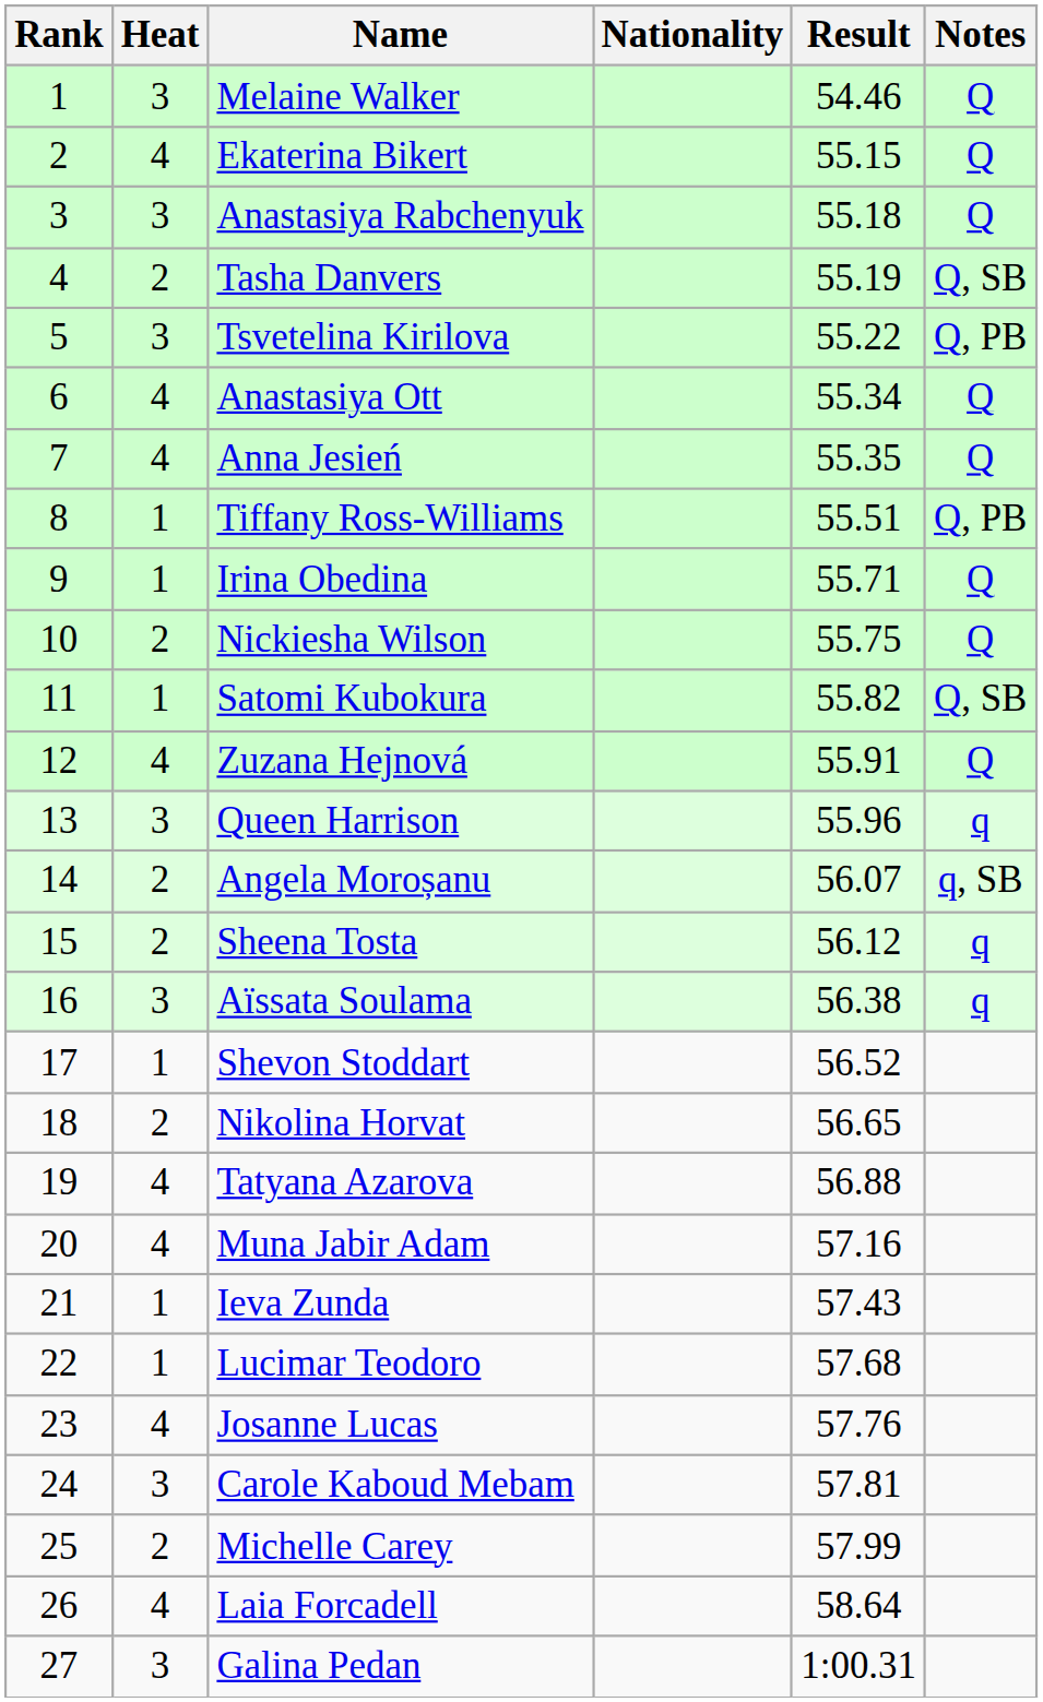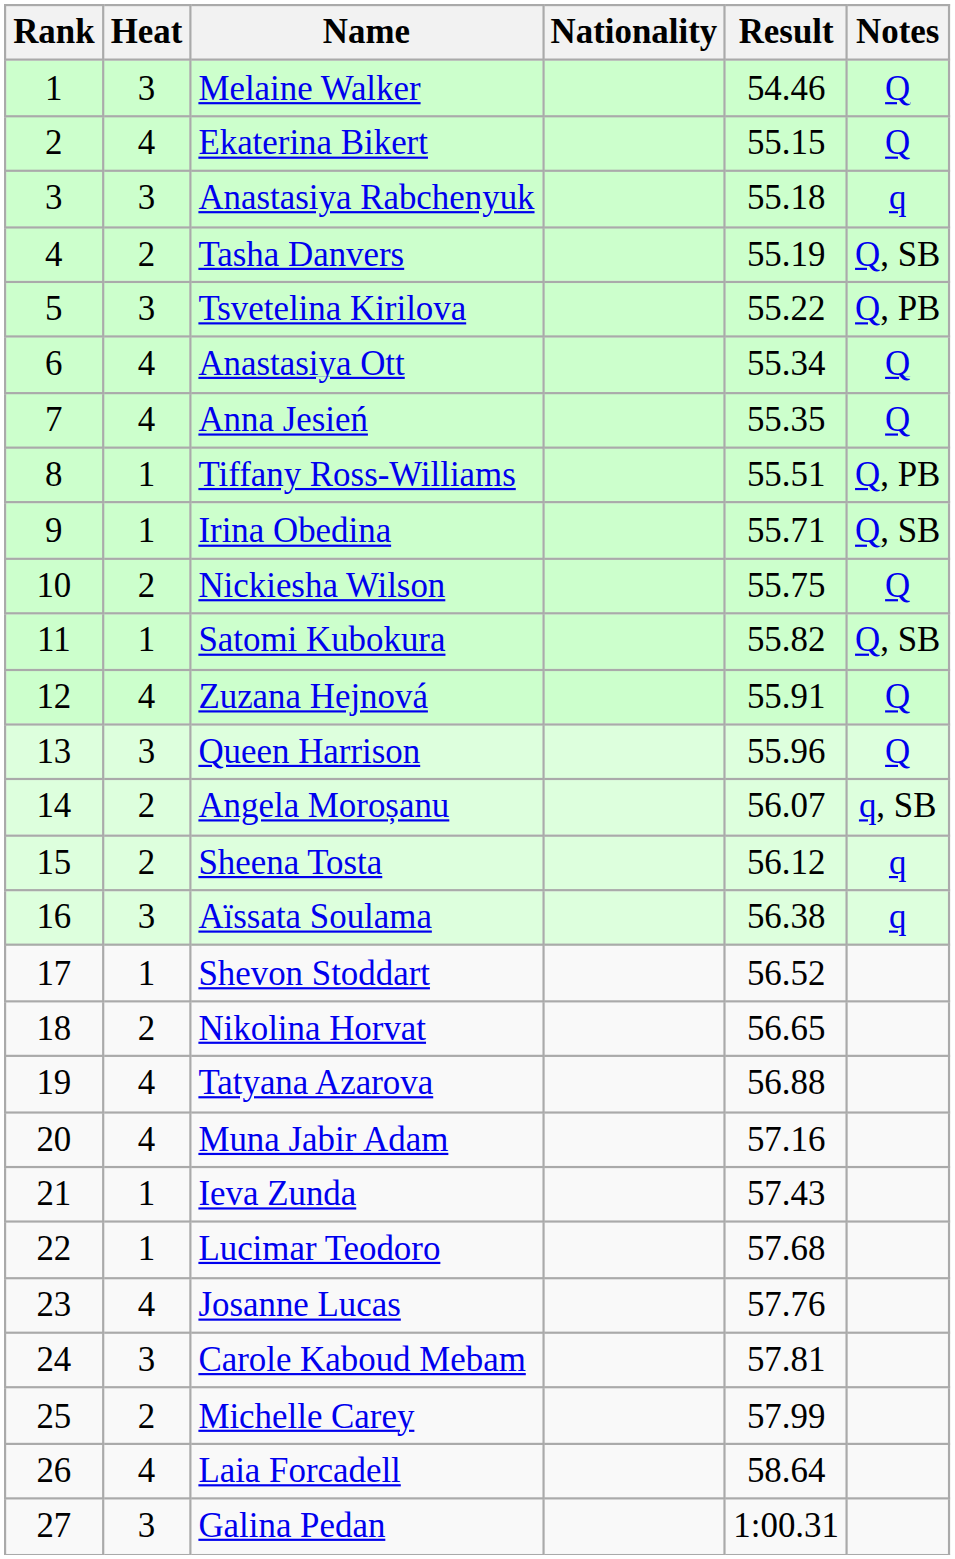Anastasiya Rabchenyuk | Notes: Q -> q
Irina Obedina | Notes: Q -> Q, SB
Queen Harrison | Notes: q -> Q
